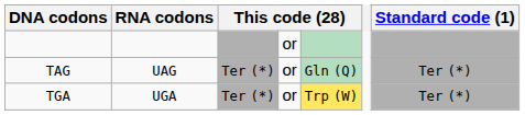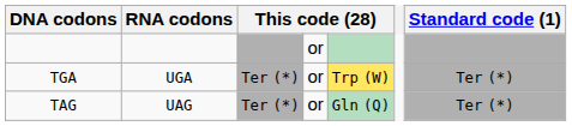rows swapped: TAG <-> TGA
